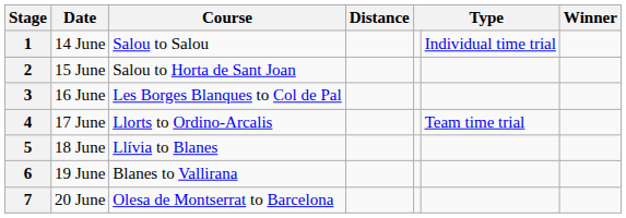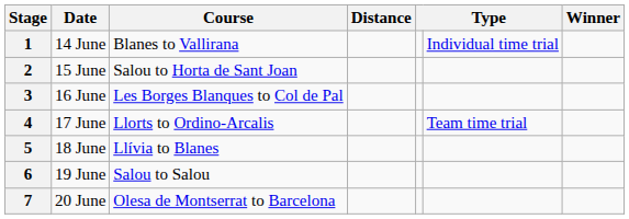1 | Course: Salou to Salou -> Blanes to Vallirana
6 | Course: Blanes to Vallirana -> Salou to Salou
